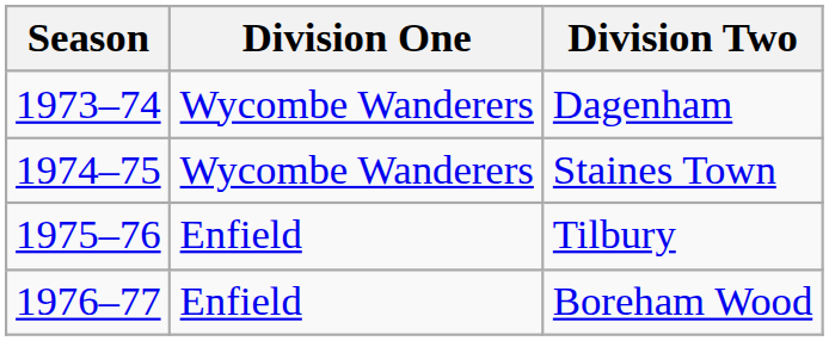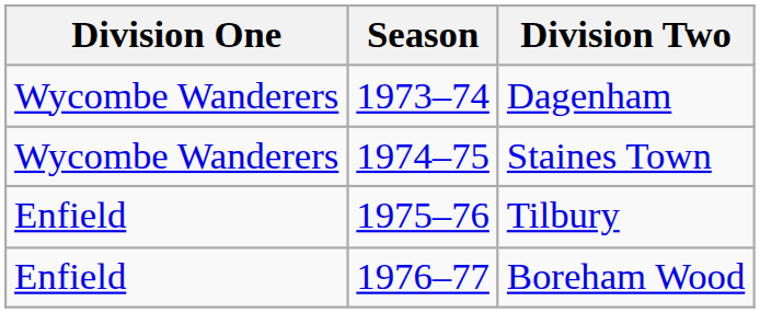columns swapped: Season <-> Division One
